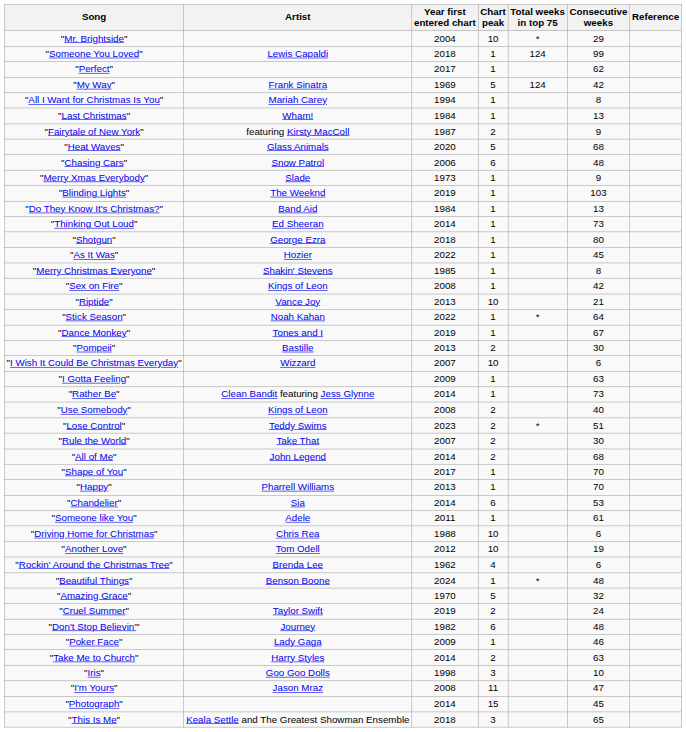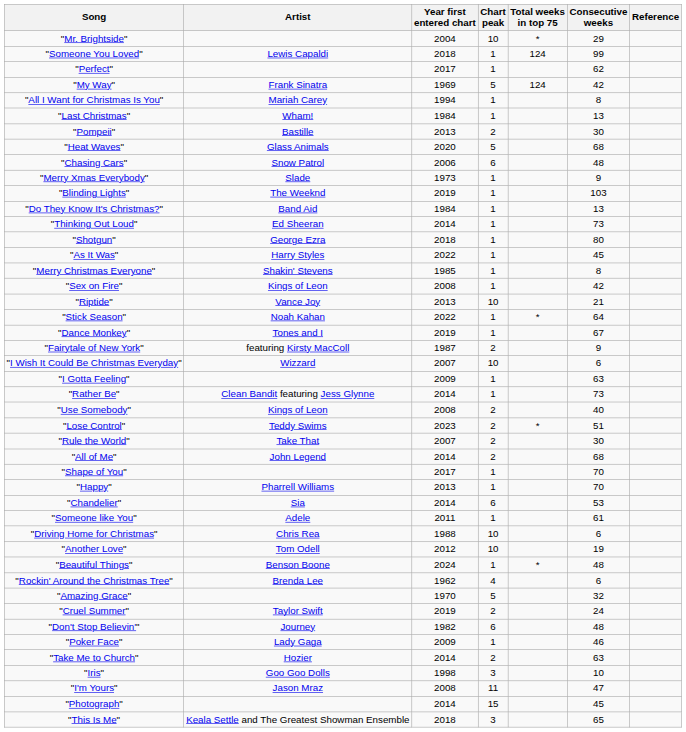rows swapped: "Fairytale of New York" <-> "Pompeii"
"As It Was" | Artist: Hozier -> Harry Styles
rows swapped: "Rockin' Around the Christmas Tree" <-> "Beautiful Things"
"Take Me to Church" | Artist: Harry Styles -> Hozier
